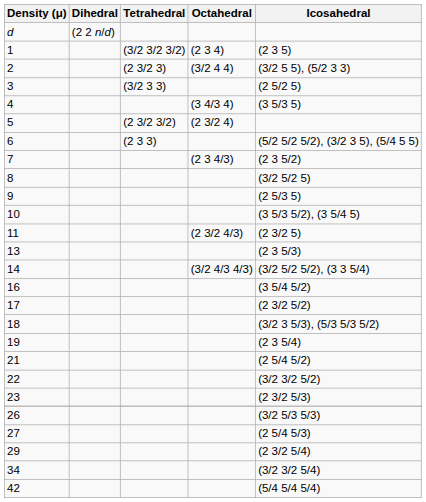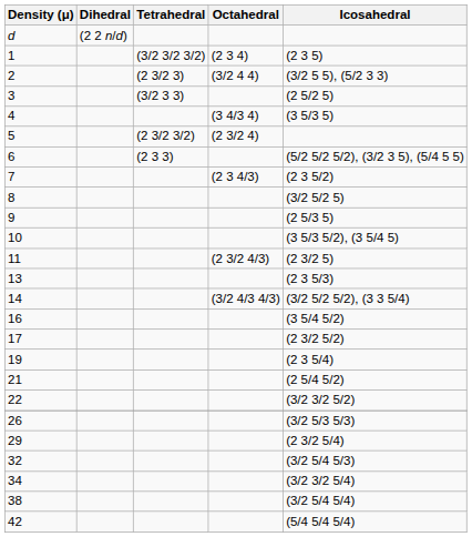- row: 18 | (3/2 3 5/3), (5/3 5/3 5/2)
- row: 23 | (2 3/2 5/3)
- row: 27 | (2 5/4 5/3)
+ row: 32 | (3/2 5/4 5/3)
+ row: 38 | (3/2 5/4 5/4)
